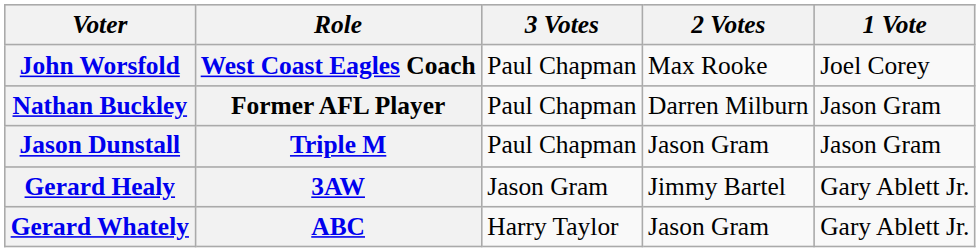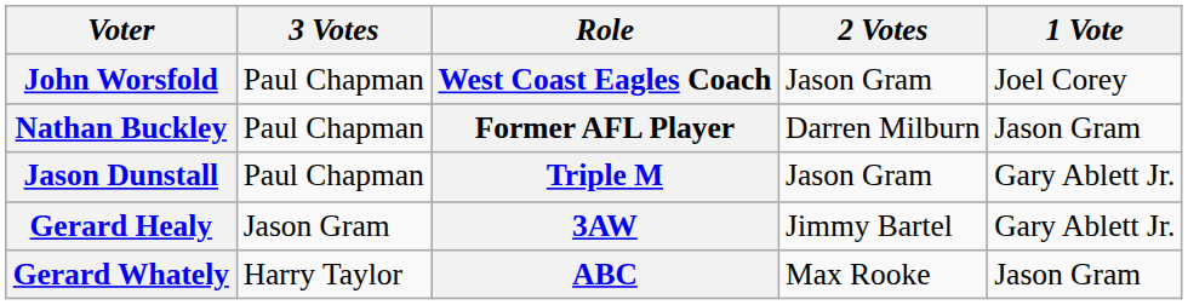columns swapped: Role <-> 3 Votes
John Worsfold | 2 Votes: Max Rooke -> Jason Gram
Jason Dunstall | 1 Vote: Jason Gram -> Gary Ablett Jr.
Gerard Whately | 2 Votes: Jason Gram -> Max Rooke
Gerard Whately | 1 Vote: Gary Ablett Jr. -> Jason Gram
